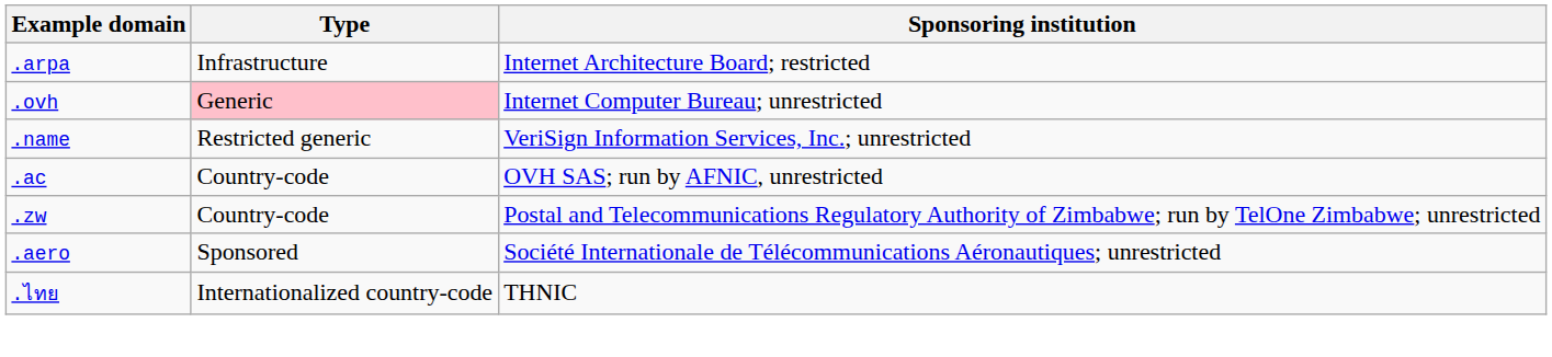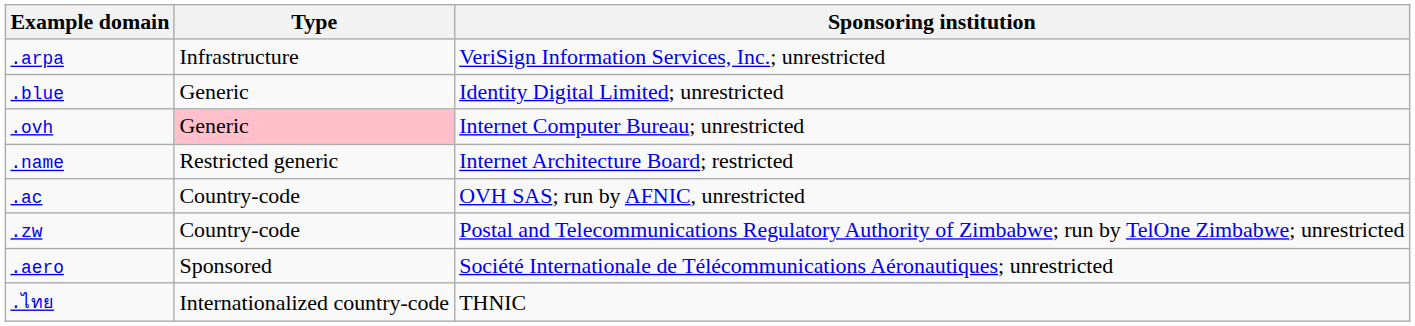.arpa | Sponsoring institution: Internet Architecture Board; restricted -> VeriSign Information Services, Inc.; unrestricted
+ row: .blue | Generic | Identity Digital Limited; unrestricted
.name | Sponsoring institution: VeriSign Information Services, Inc.; unrestricted -> Internet Architecture Board; restricted
